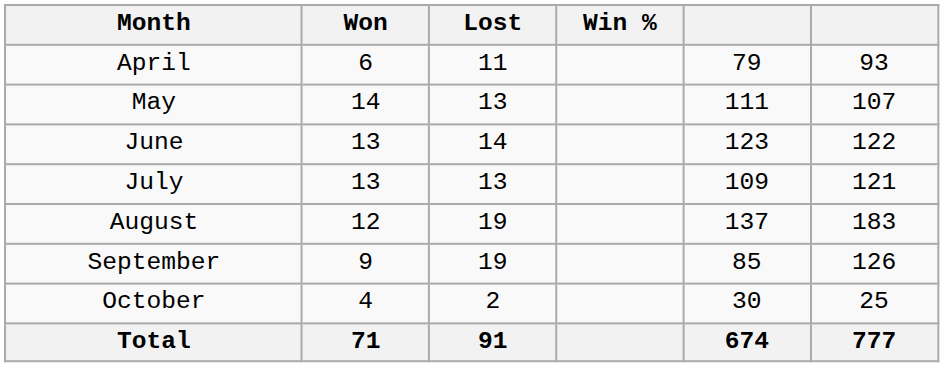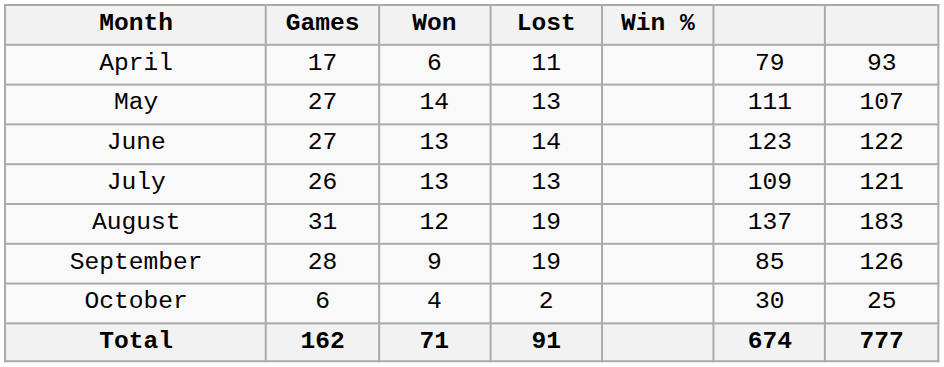+ column: Games | 17 | 27 | 27 | 26 | 31 | 28 | 6 | 162
